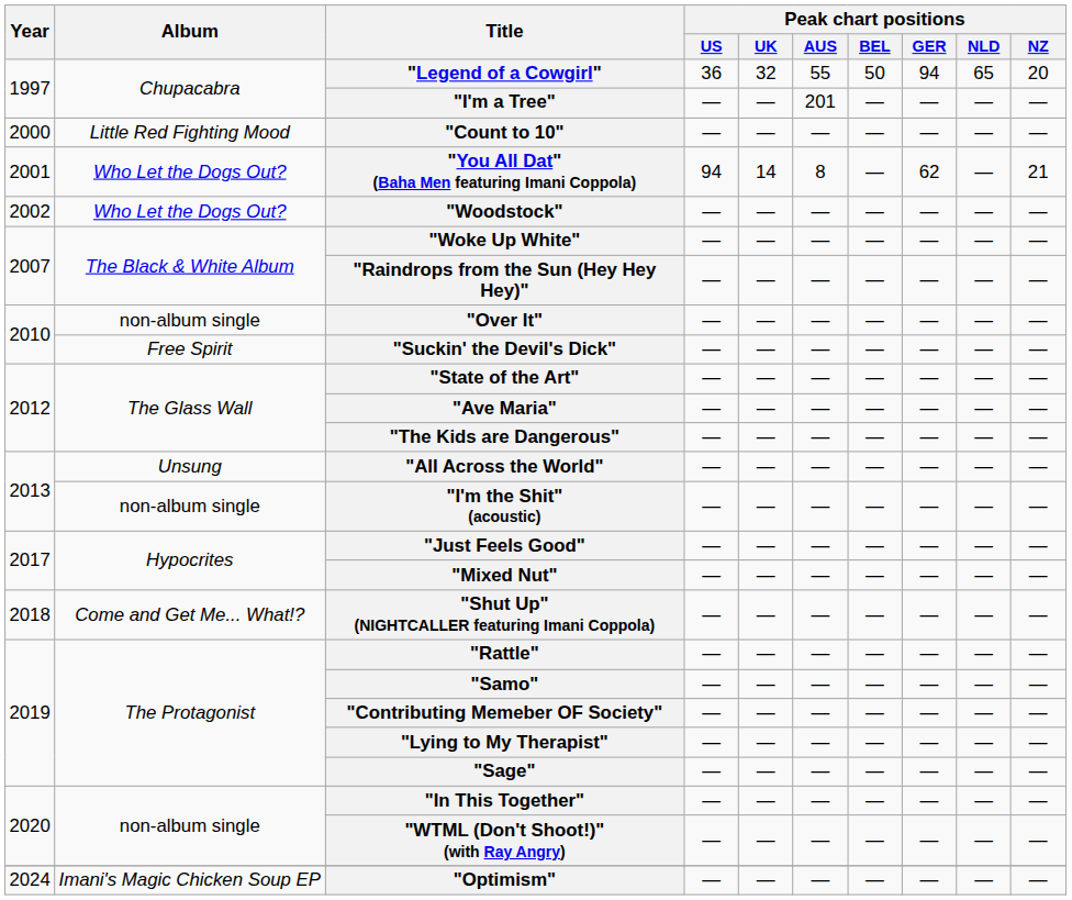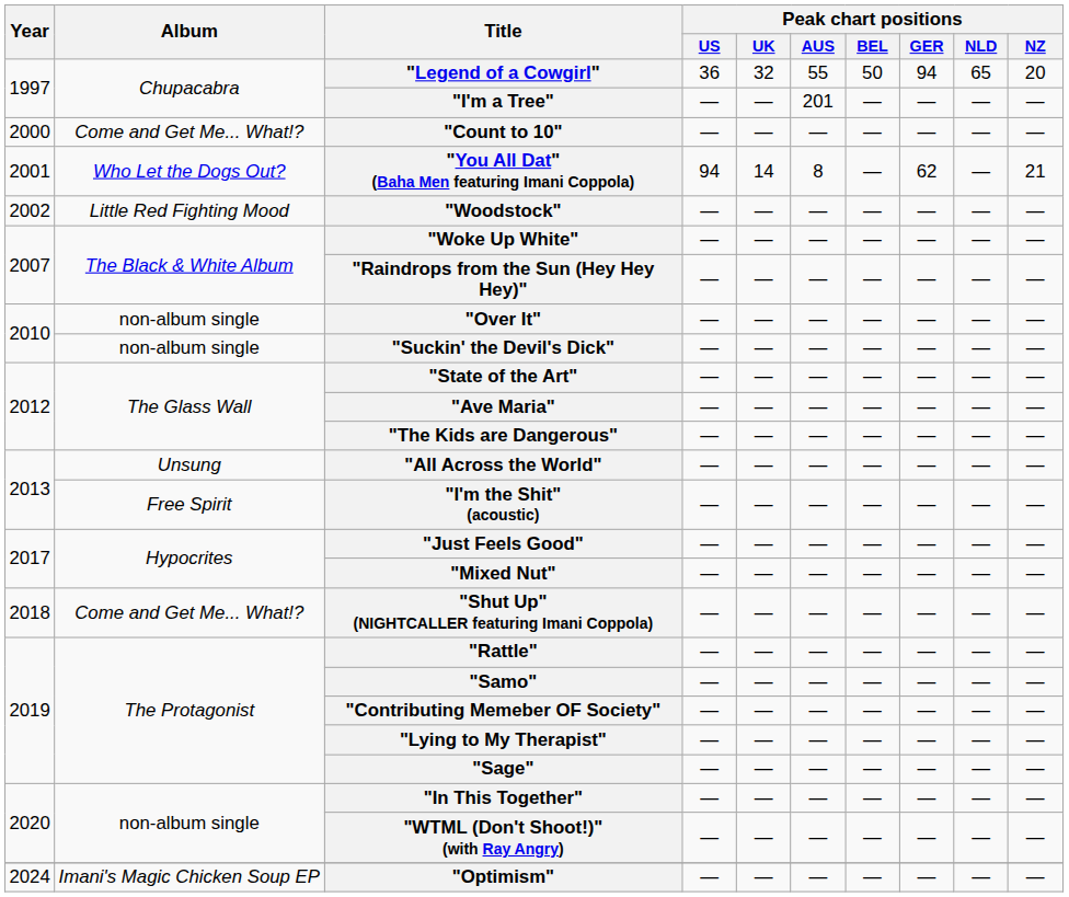"Count to 10" | Album: Little Red Fighting Mood -> Come and Get Me... What!?
"Woodstock" | Album: Who Let the Dogs Out? -> Little Red Fighting Mood
"Suckin' the Devil's Dick" | Album: Free Spirit -> non-album single
"I'm the Shit" (acoustic) | Album: non-album single -> Free Spirit
